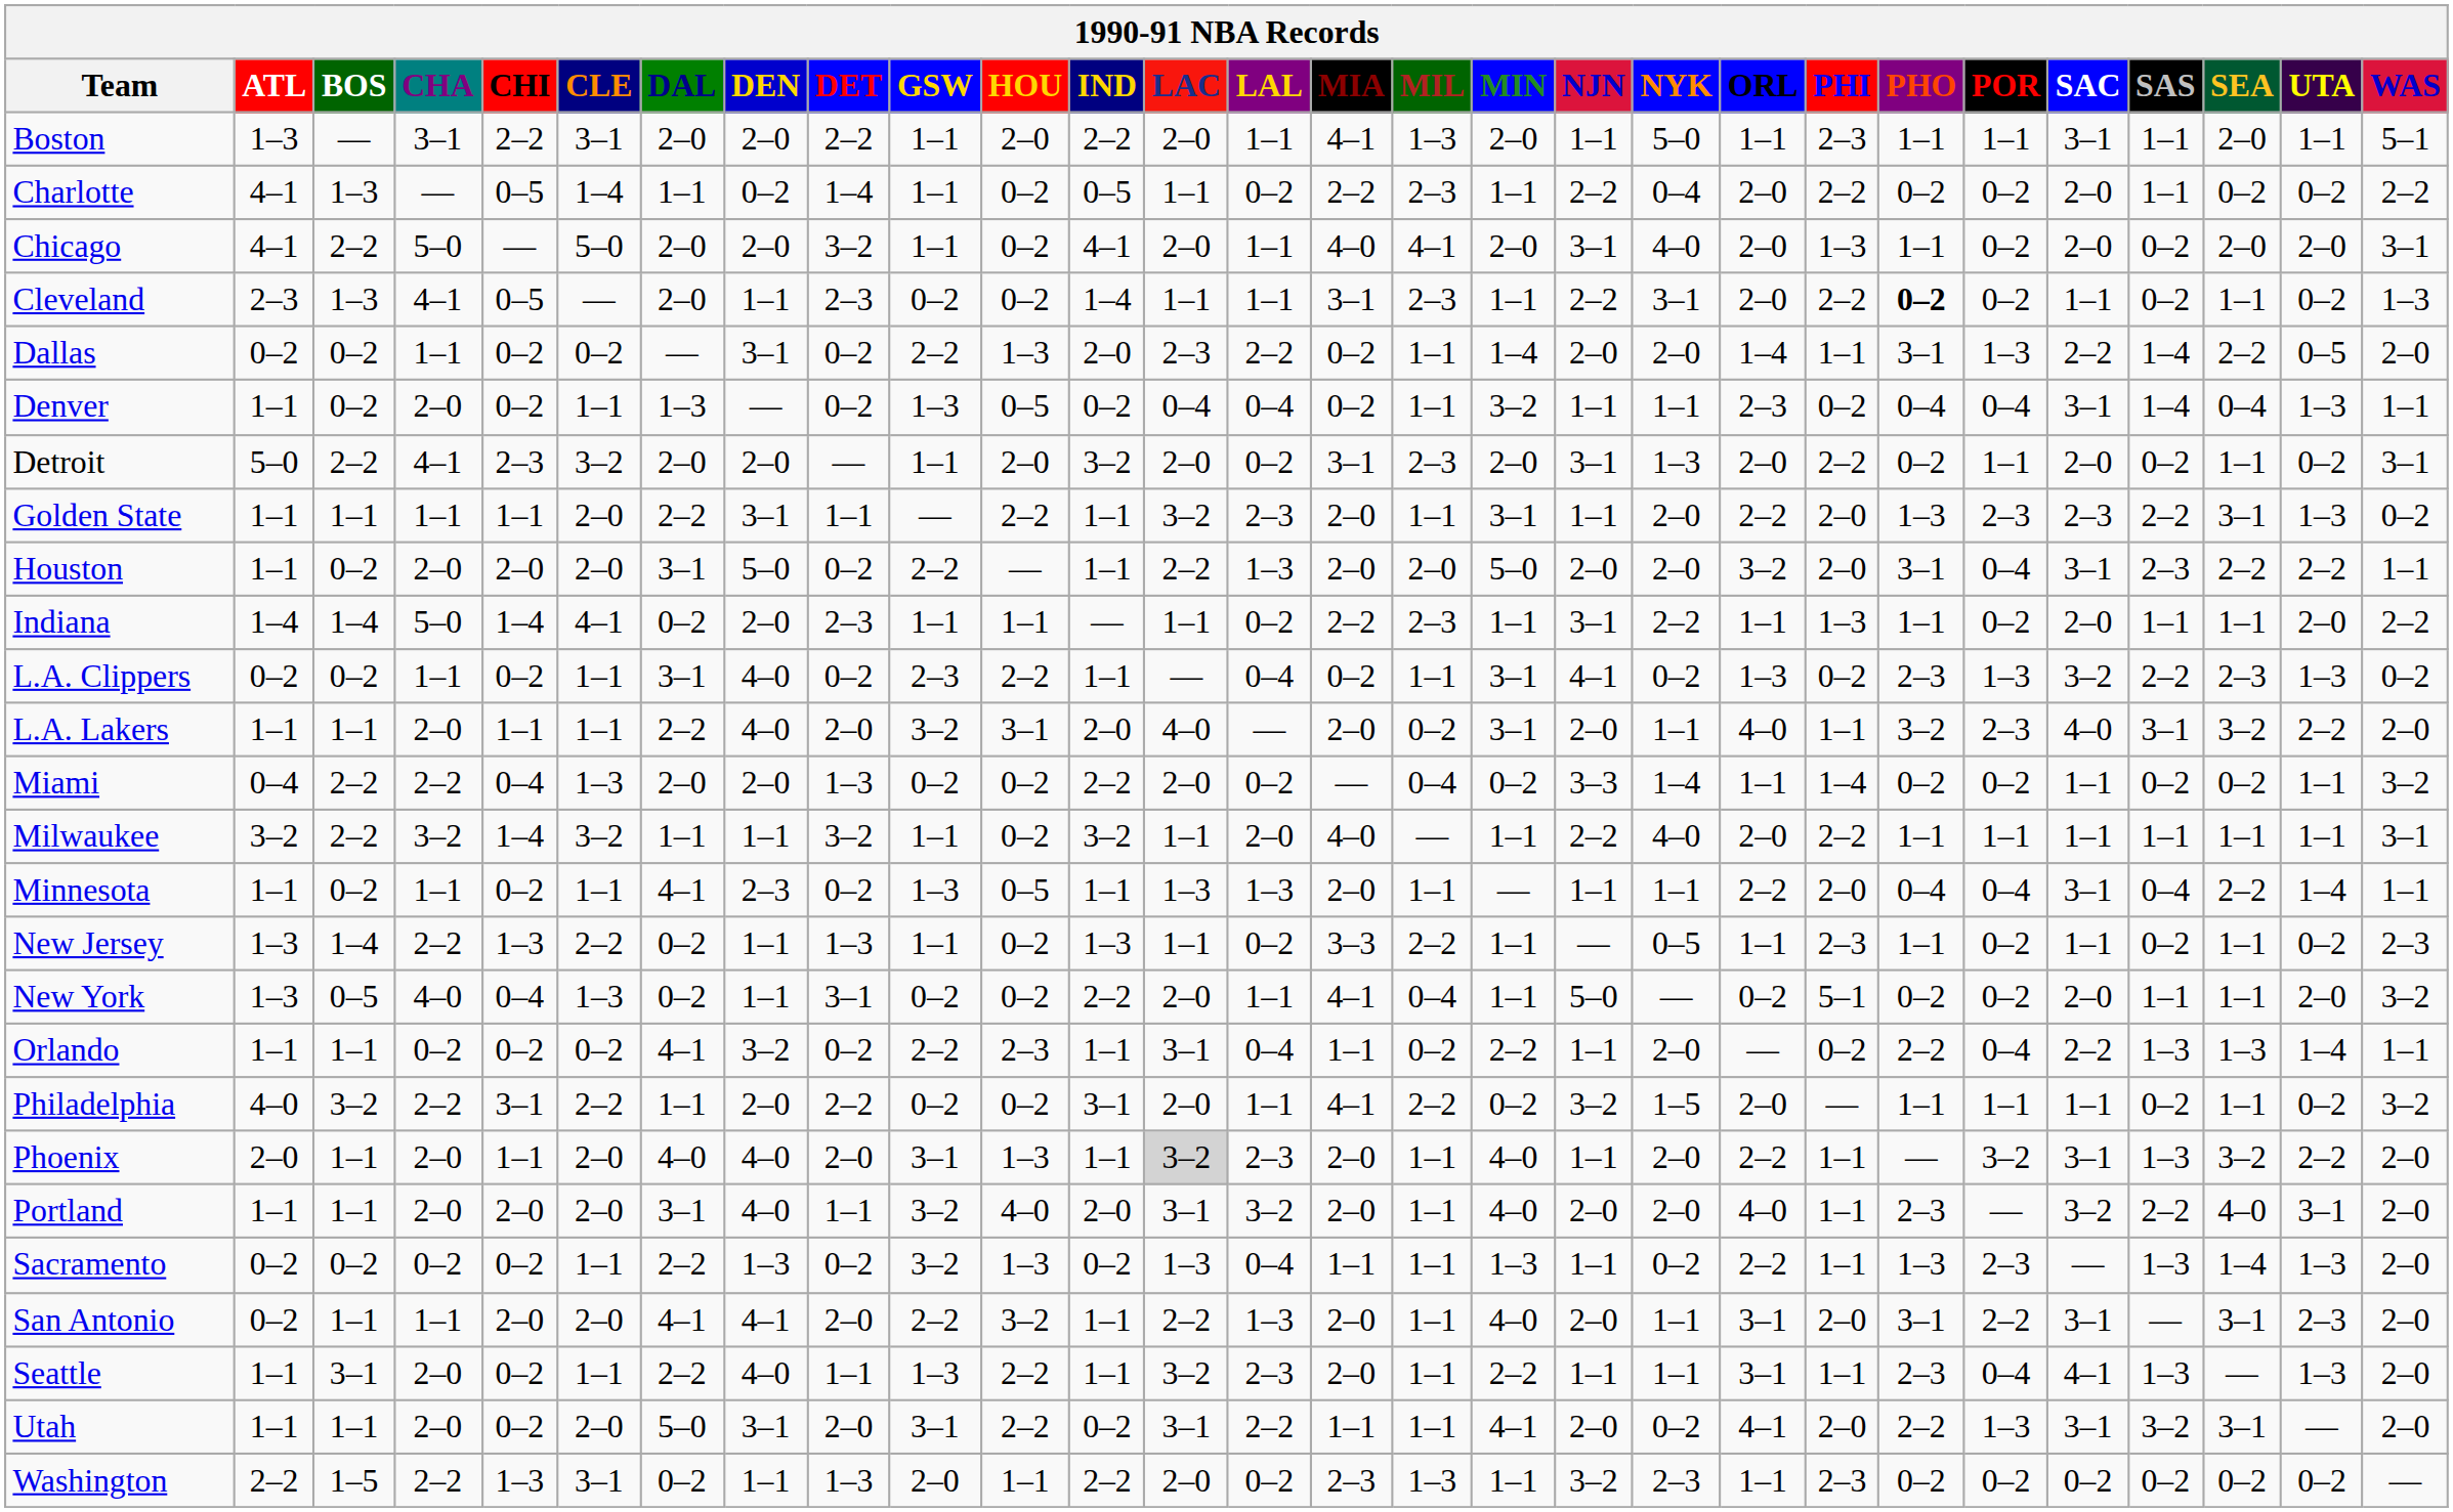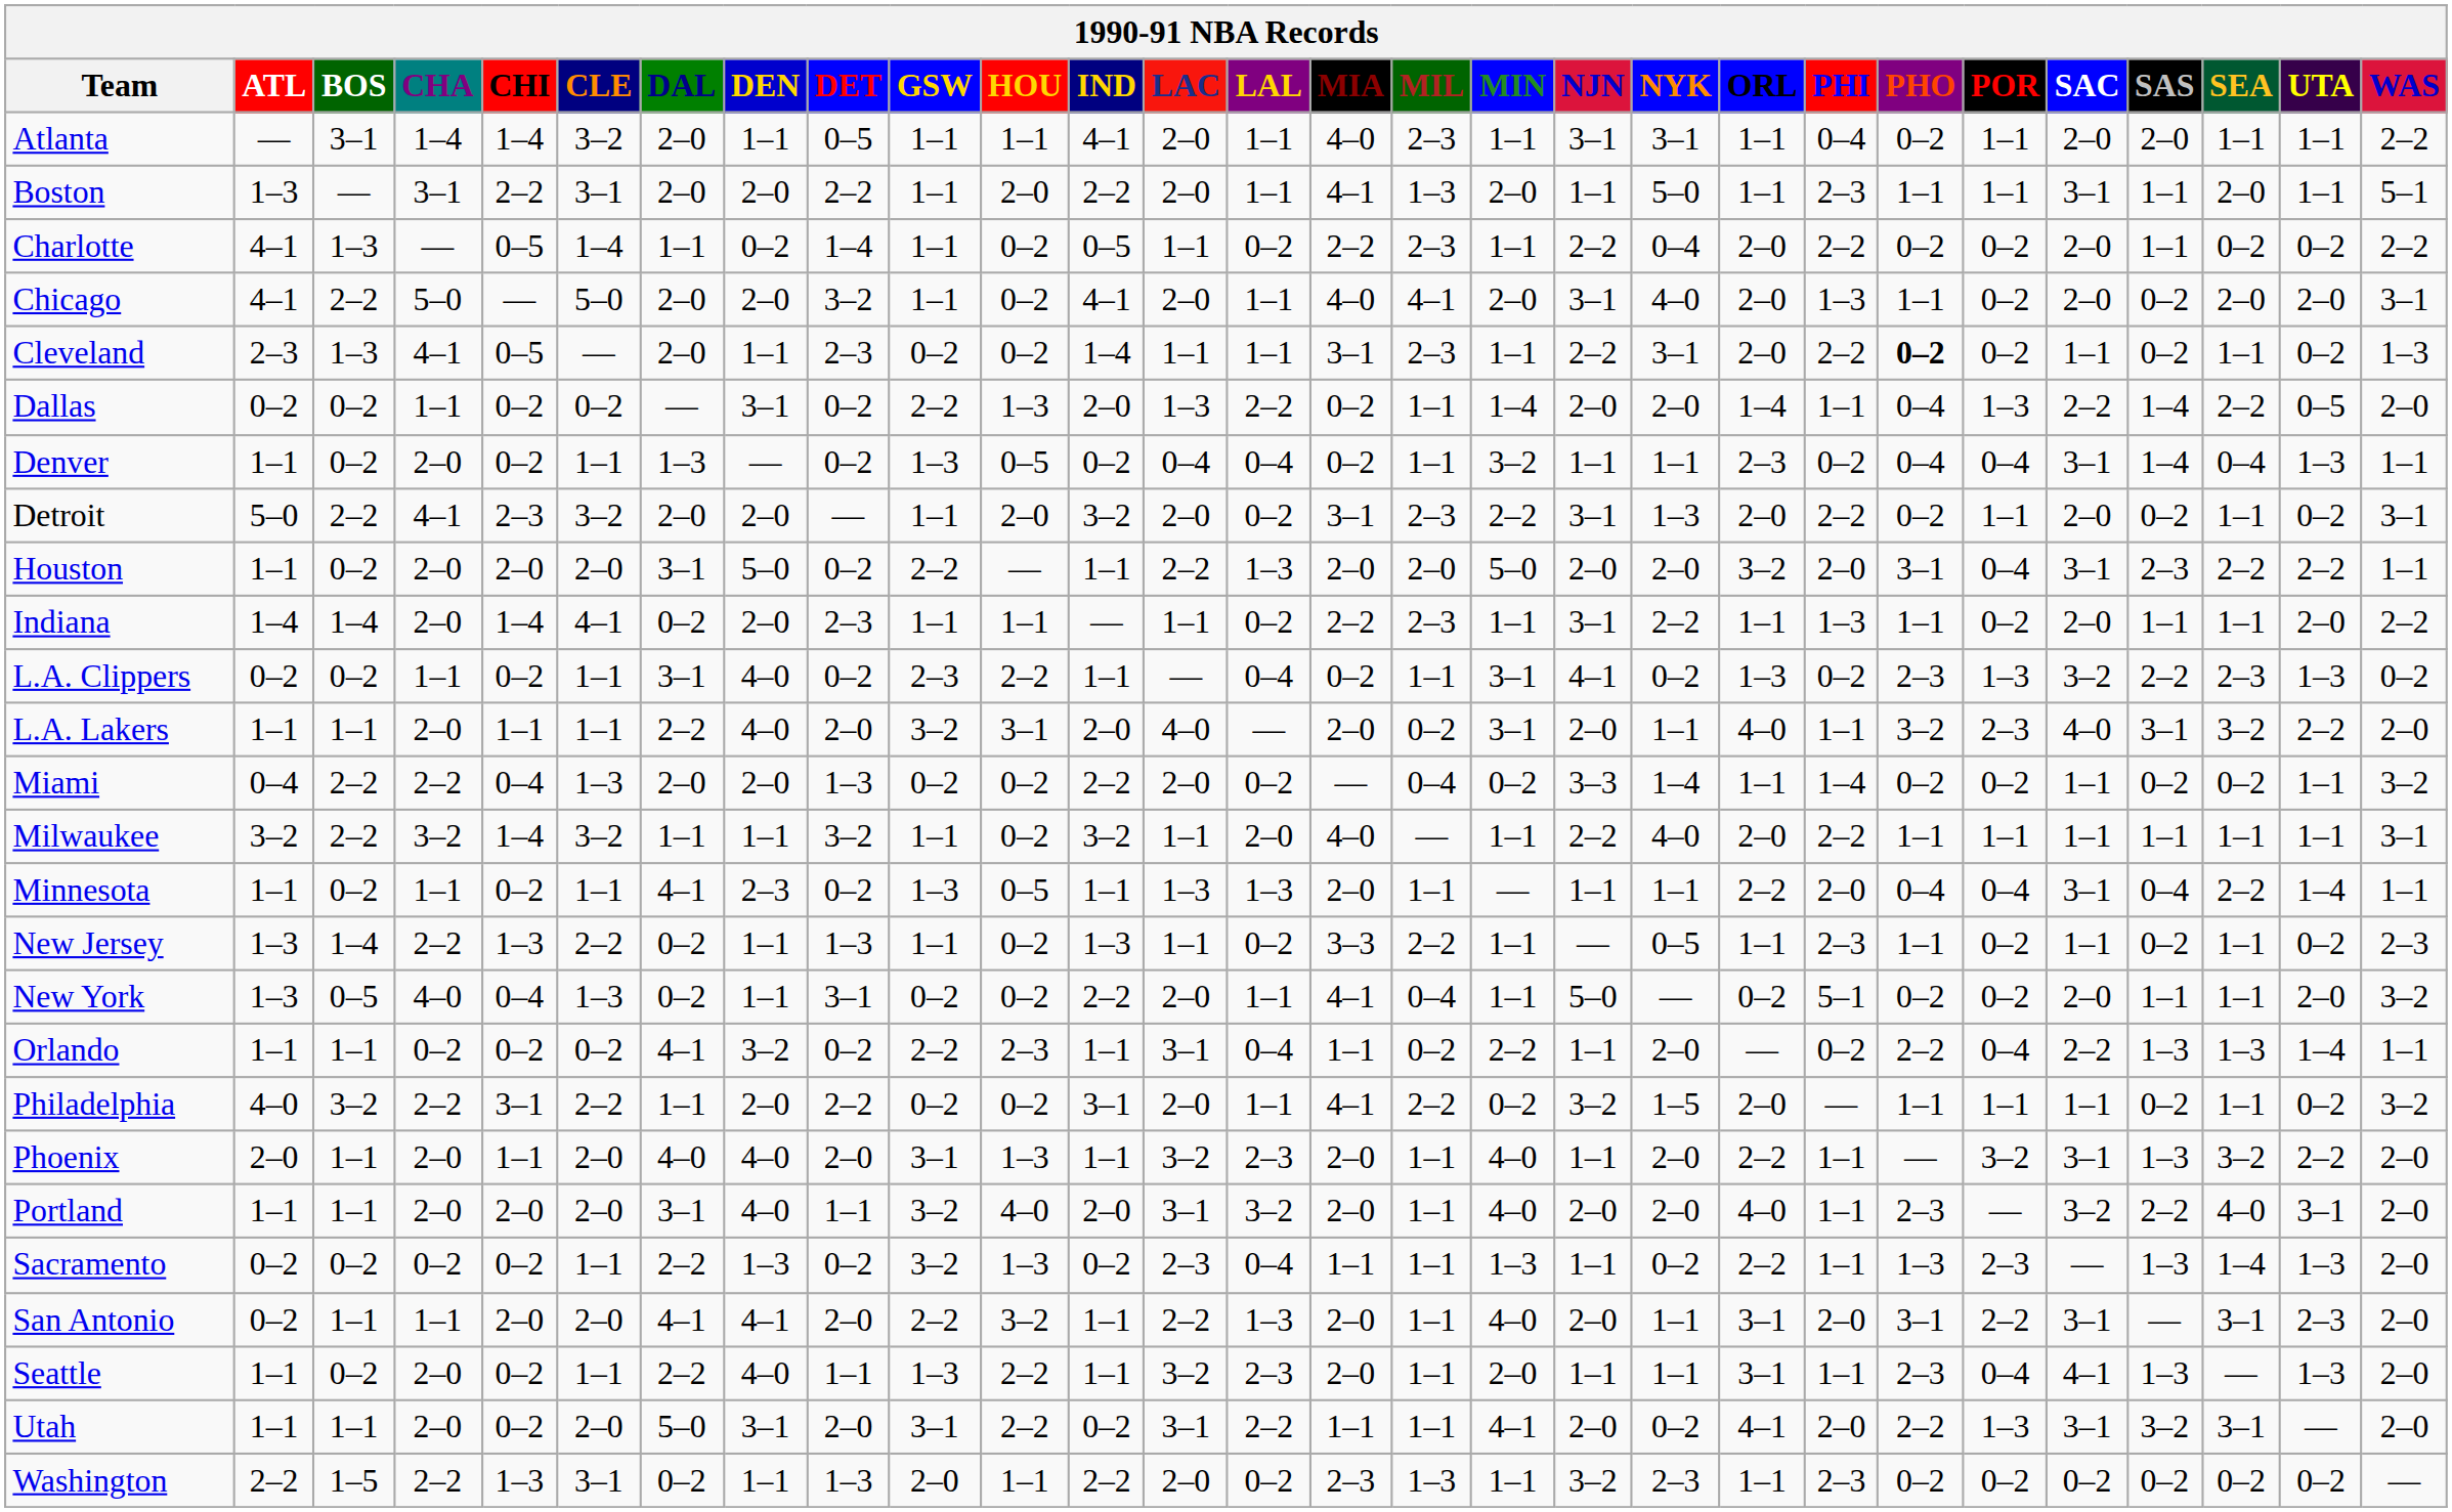+ row: Atlanta | — | 3–1 | 1–4 | 1–4 | 3–2 | 2–0 | 1–1 | 0–5 | 1–1 | 1–1 | 4–1 | 2–0 | 1–1 | 4–0 | 2–3 | 1–1 | 3–1 | 3–1 | 1–1 | 0–4 | 0–2 | 1–1 | 2–0 | 2–0 | 1–1 | 1–1 | 2–2
Dallas | LAC: 2–3 -> 1–3
Dallas | PHO: 3–1 -> 0–4
Detroit | MIN: 2–0 -> 2–2
- row: Golden State | 1–1 | 1–1 | 1–1 | 1–1 | 2–0 | 2–2 | 3–1 | 1–1 | — | 2–2 | 1–1 | 3–2 | 2–3 | 2–0 | 1–1 | 3–1 | 1–1 | 2–0 | 2–2 | 2–0 | 1–3 | 2–3 | 2–3 | 2–2 | 3–1 | 1–3 | 0–2
Indiana | CHA: 5–0 -> 2–0
Phoenix | LAC: lightgrey background -> no background
Sacramento | LAC: 1–3 -> 2–3
Seattle | BOS: 3–1 -> 0–2
Seattle | MIN: 2–2 -> 2–0
